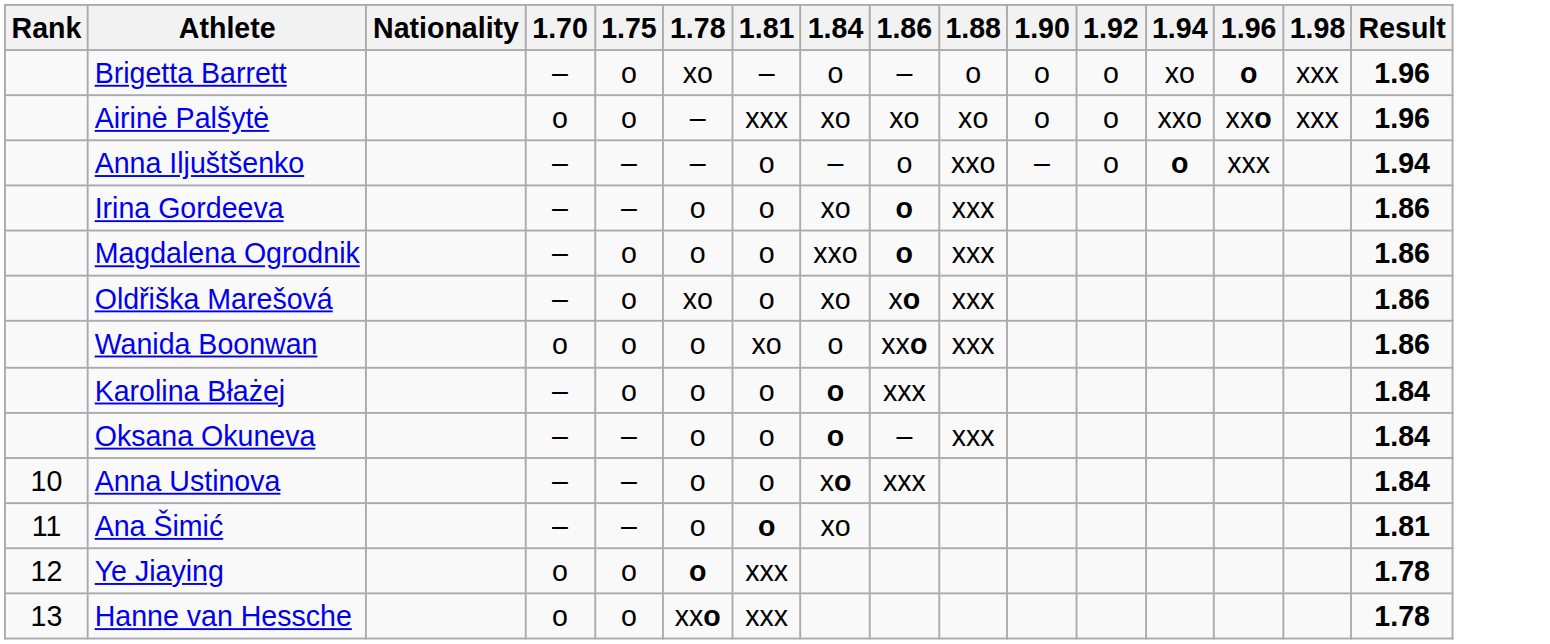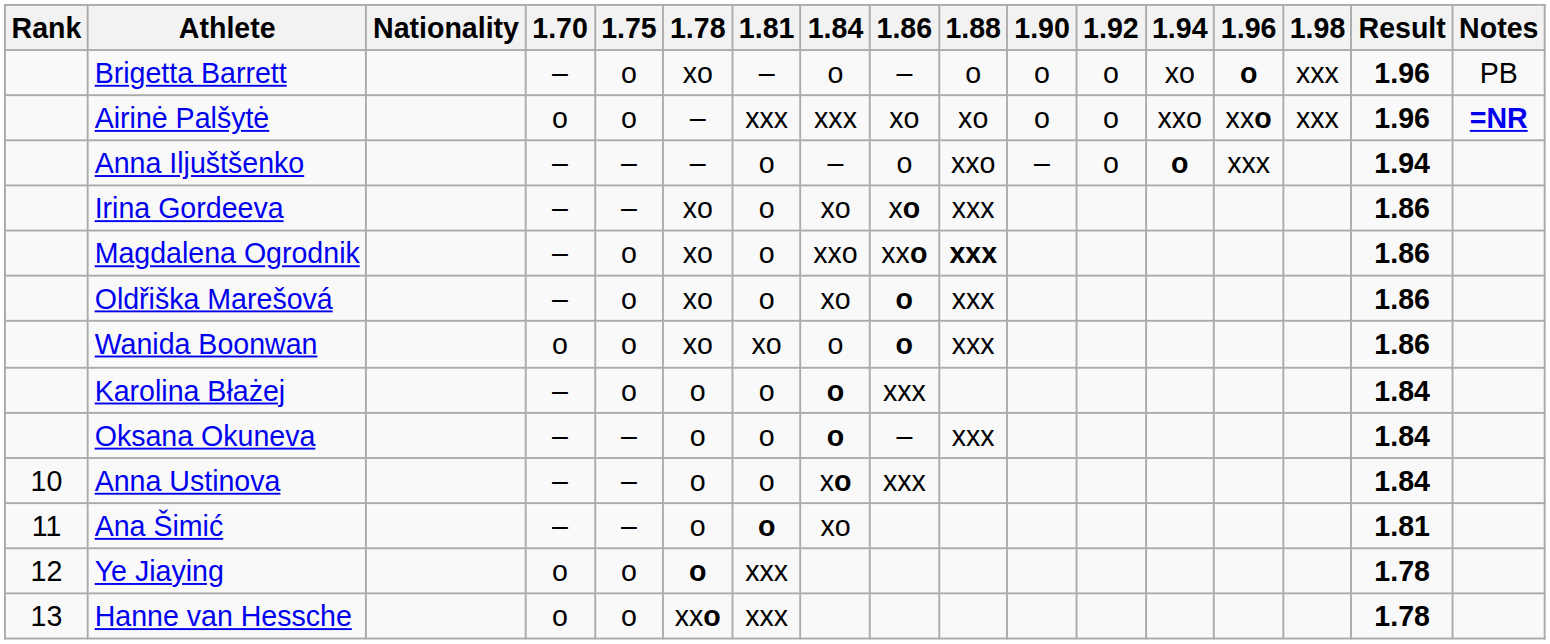+ column: Notes | PB | =NR
Airinė Palšytė | 1.84: xo -> xxx
Irina Gordeeva | 1.78: o -> xo
Irina Gordeeva | 1.86: o -> xo
Magdalena Ogrodnik | 1.78: o -> xo
Magdalena Ogrodnik | 1.86: o -> xxo
Magdalena Ogrodnik | 1.88: normal -> bold
Oldřiška Marešová | 1.86: xo -> o
Wanida Boonwan | 1.78: o -> xo
Wanida Boonwan | 1.86: xxo -> o
